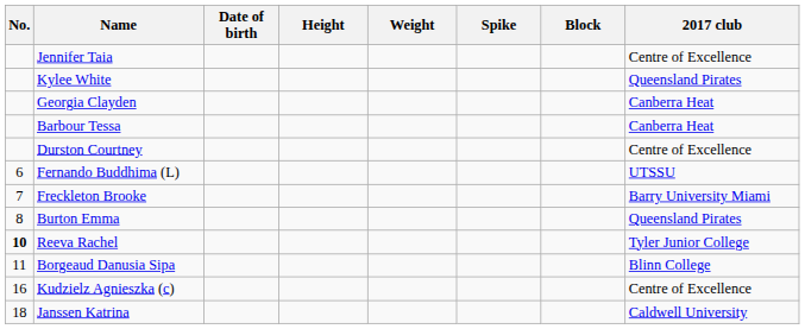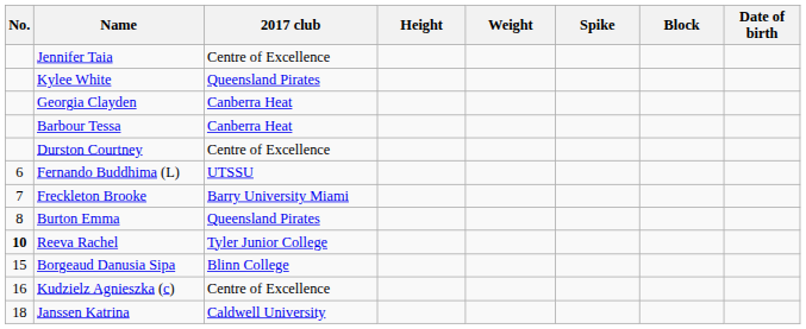columns swapped: Date of birth <-> 2017 club
Borgeaud Danusia Sipa | No.: 11 -> 15
